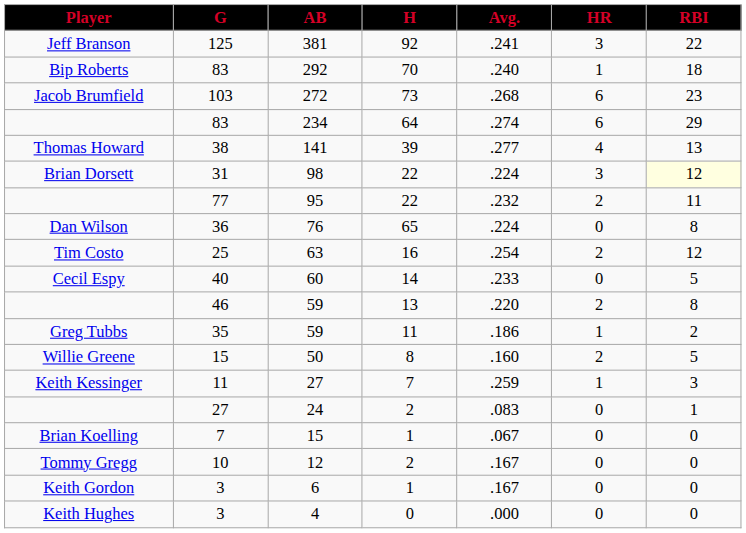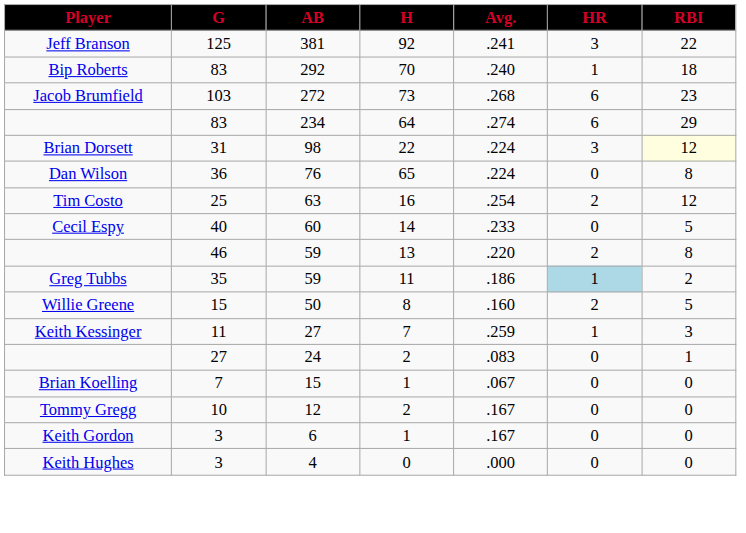- row: Thomas Howard | 38 | 141 | 39 | .277 | 4 | 13
- row: 77 | 95 | 22 | .232 | 2 | 11
35 / 59 | HR: no background -> lightblue background
